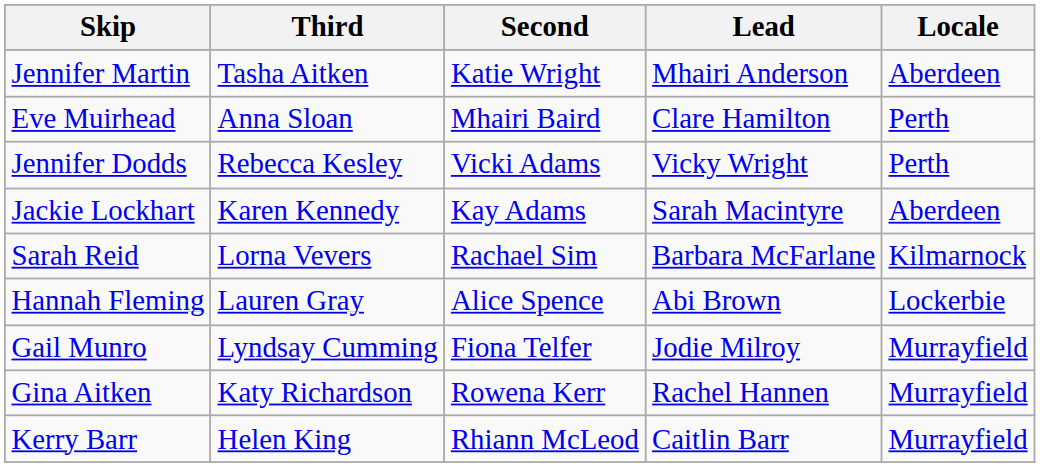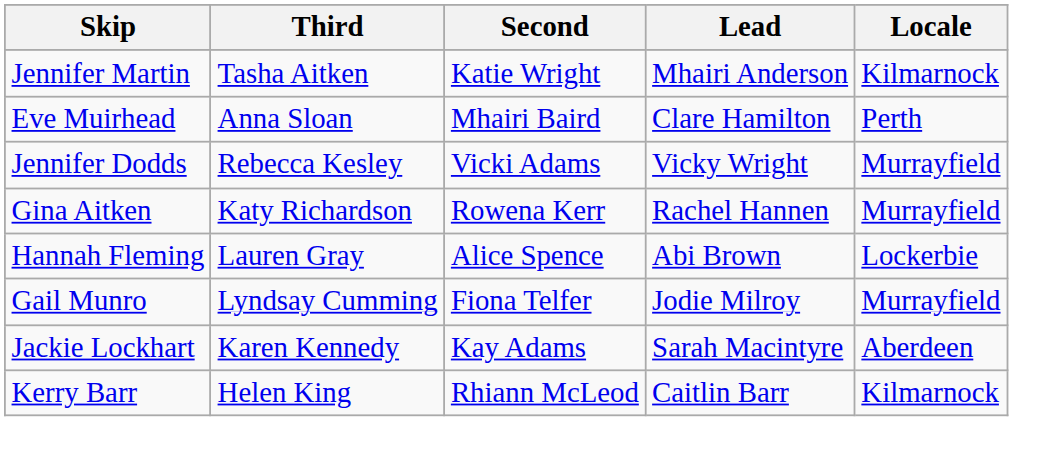Jennifer Martin | Locale: Aberdeen -> Kilmarnock
Jennifer Dodds | Locale: Perth -> Murrayfield
rows swapped: Jackie Lockhart <-> Gina Aitken
- row: Sarah Reid | Lorna Vevers | Rachael Sim | Barbara McFarlane | Kilmarnock
Kerry Barr | Locale: Murrayfield -> Kilmarnock
